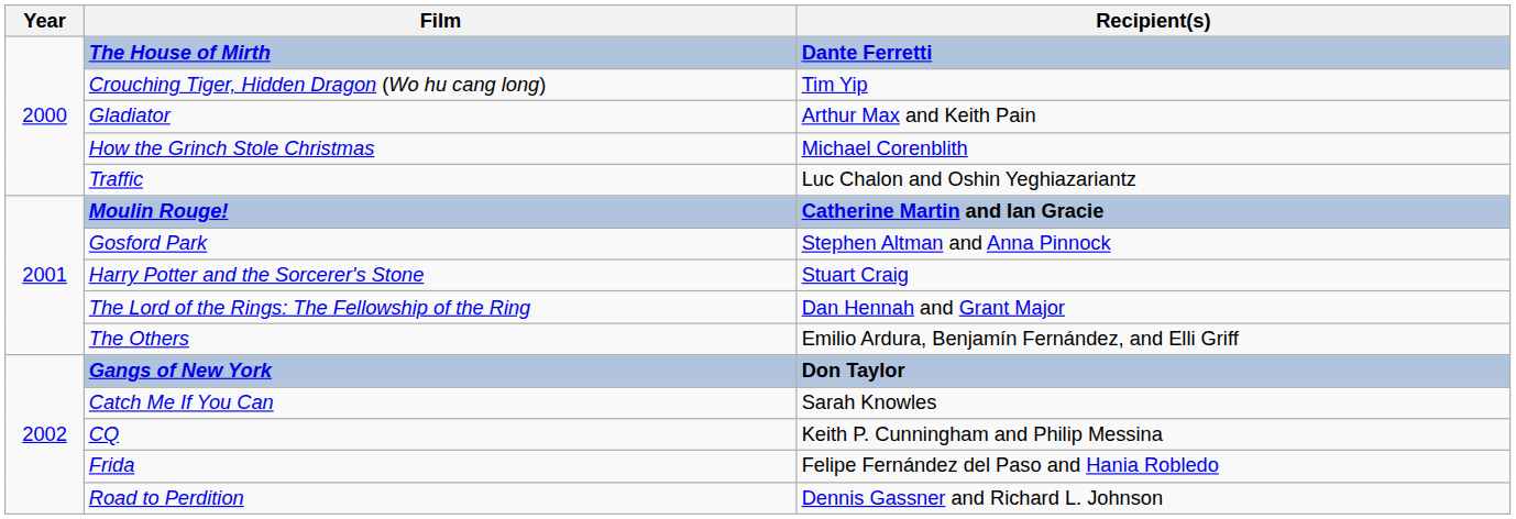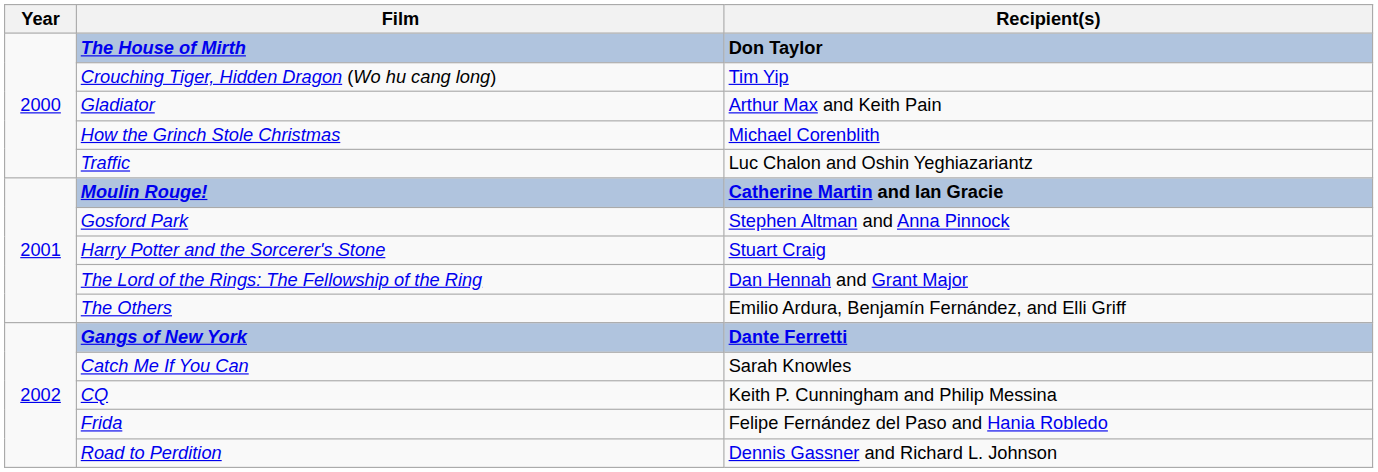The House of Mirth | Recipient(s): Dante Ferretti -> Don Taylor
Gangs of New York | Recipient(s): Don Taylor -> Dante Ferretti
